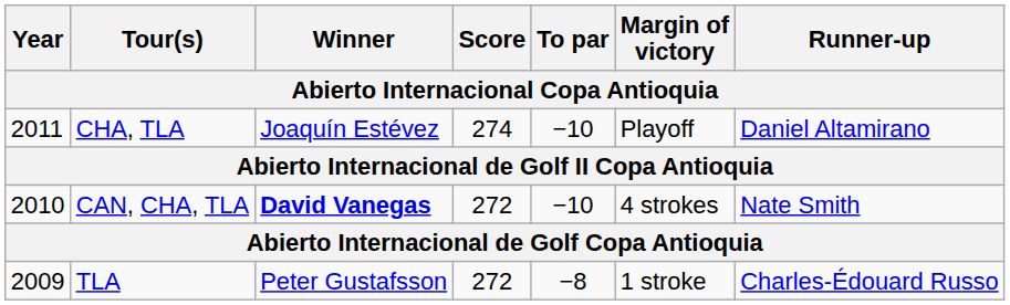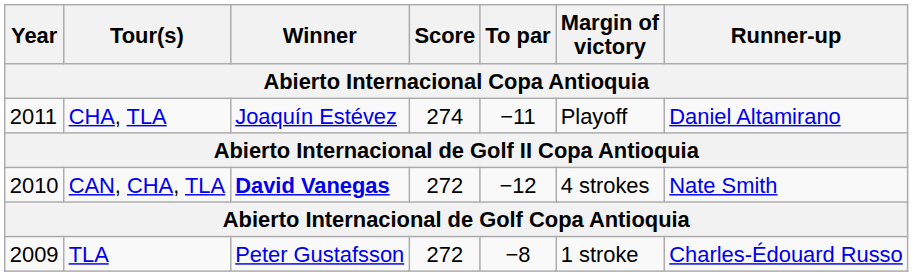CHA, TLA | To par: −10 -> −11
CAN, CHA, TLA | To par: −10 -> −12
